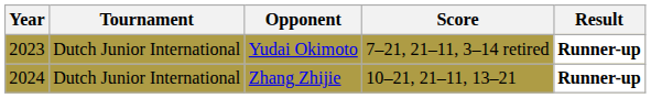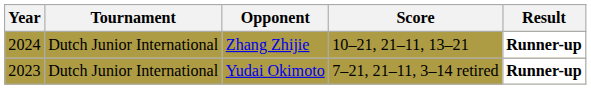rows swapped: Yudai Okimoto <-> Zhang Zhijie
